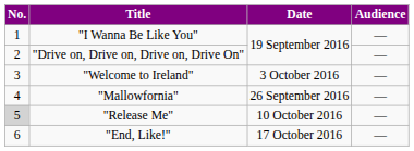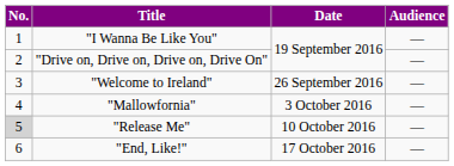"Welcome to Ireland" | Date: 3 October 2016 -> 26 September 2016
"Mallowfornia" | Date: 26 September 2016 -> 3 October 2016
